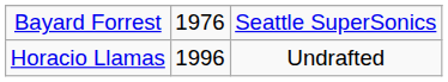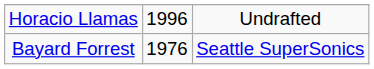rows swapped: Bayard Forrest <-> Horacio Llamas
